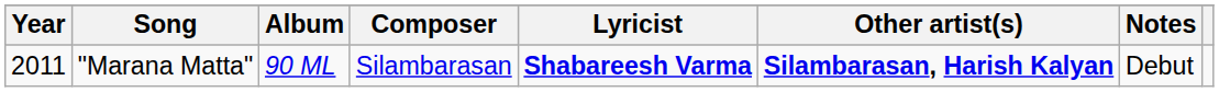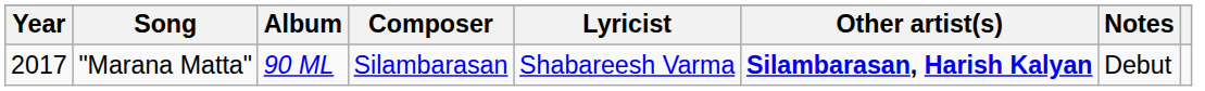"Marana Matta" | Year: 2011 -> 2017
"Marana Matta" | Lyricist: bold -> normal
